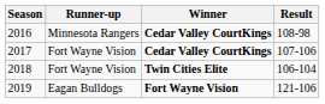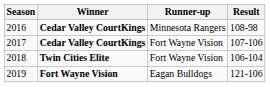columns swapped: Winner <-> Runner-up
